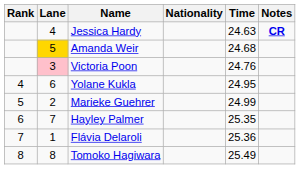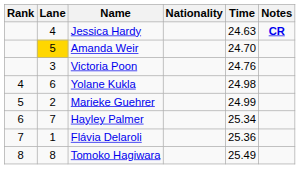Amanda Weir | Time: 24.68 -> 24.70
Victoria Poon | Lane: pink background -> no background
Yolane Kukla | Time: 24.95 -> 24.98
Hayley Palmer | Time: 25.35 -> 25.34
